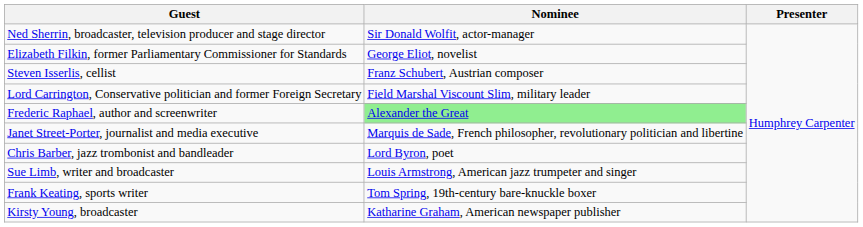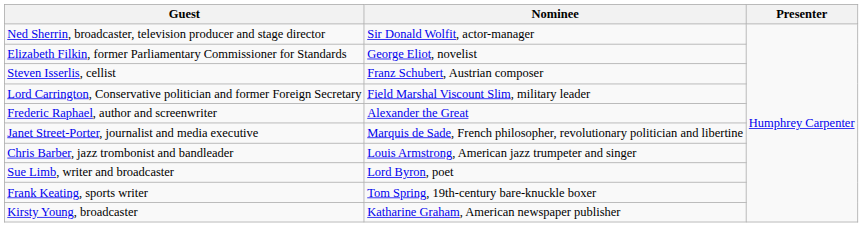Frederic Raphael, author and screenwriter | Nominee: lightgreen background -> no background
Chris Barber, jazz trombonist and bandleader | Nominee: Lord Byron, poet -> Louis Armstrong, American jazz trumpeter and singer
Sue Limb, writer and broadcaster | Nominee: Louis Armstrong, American jazz trumpeter and singer -> Lord Byron, poet
